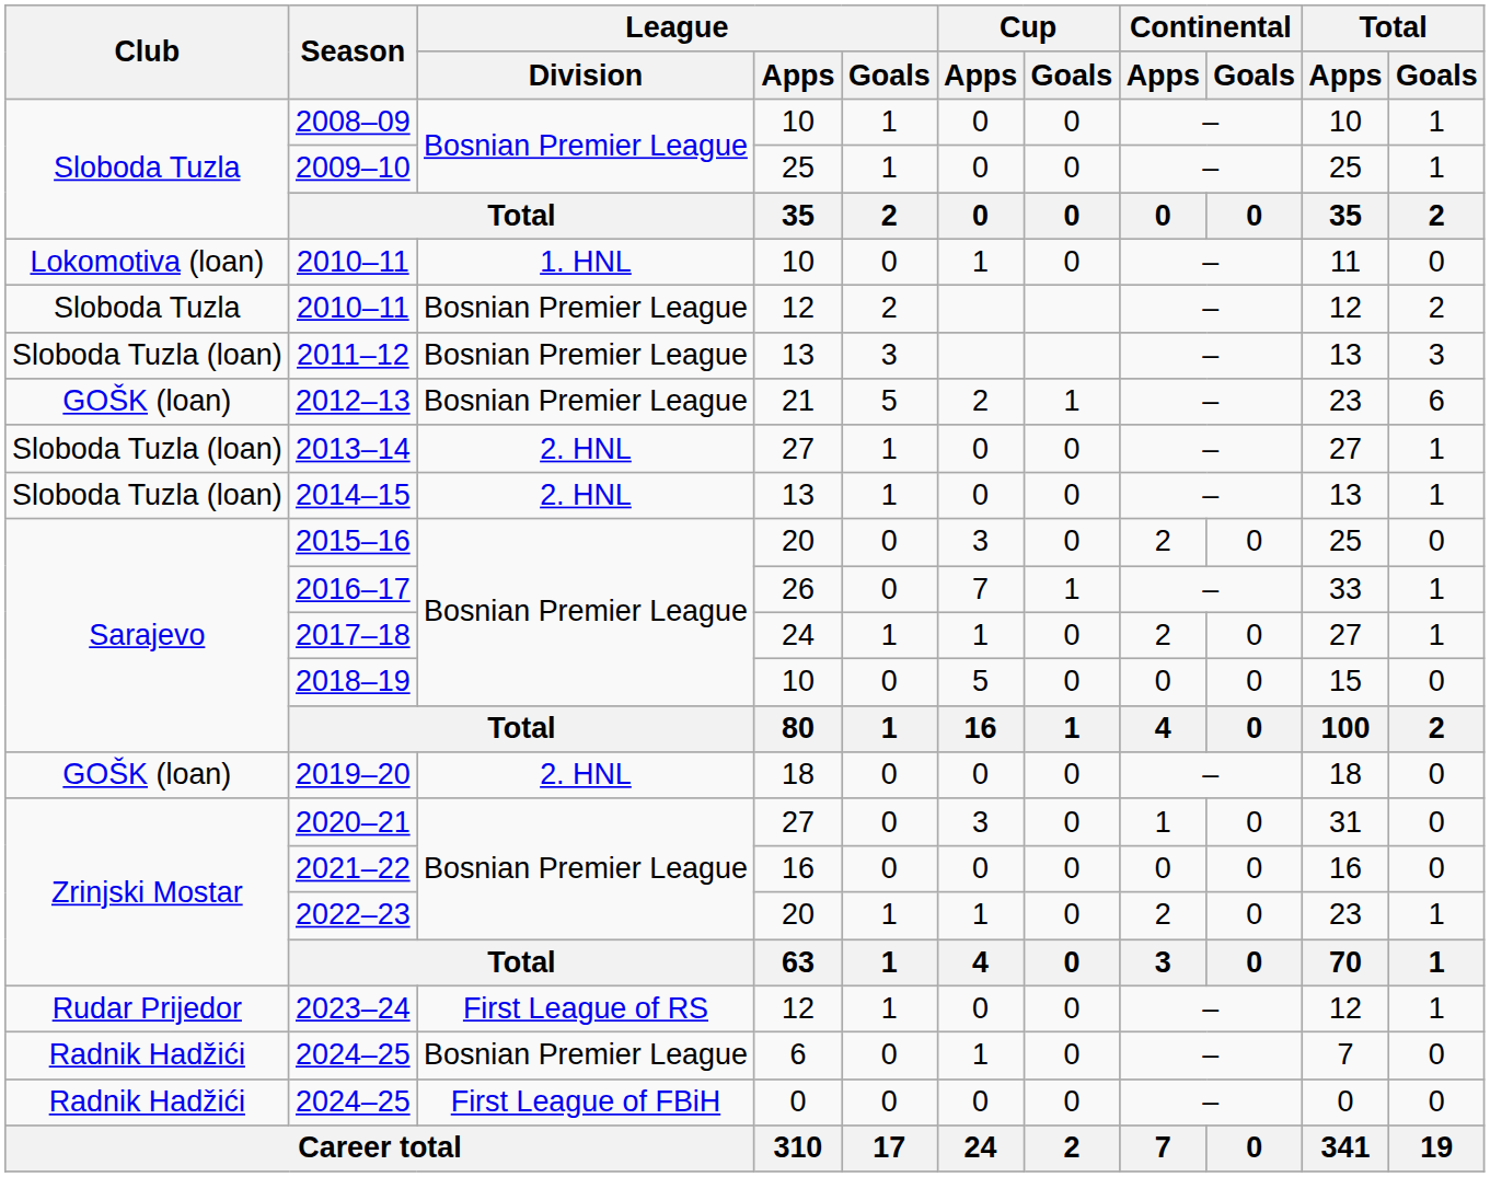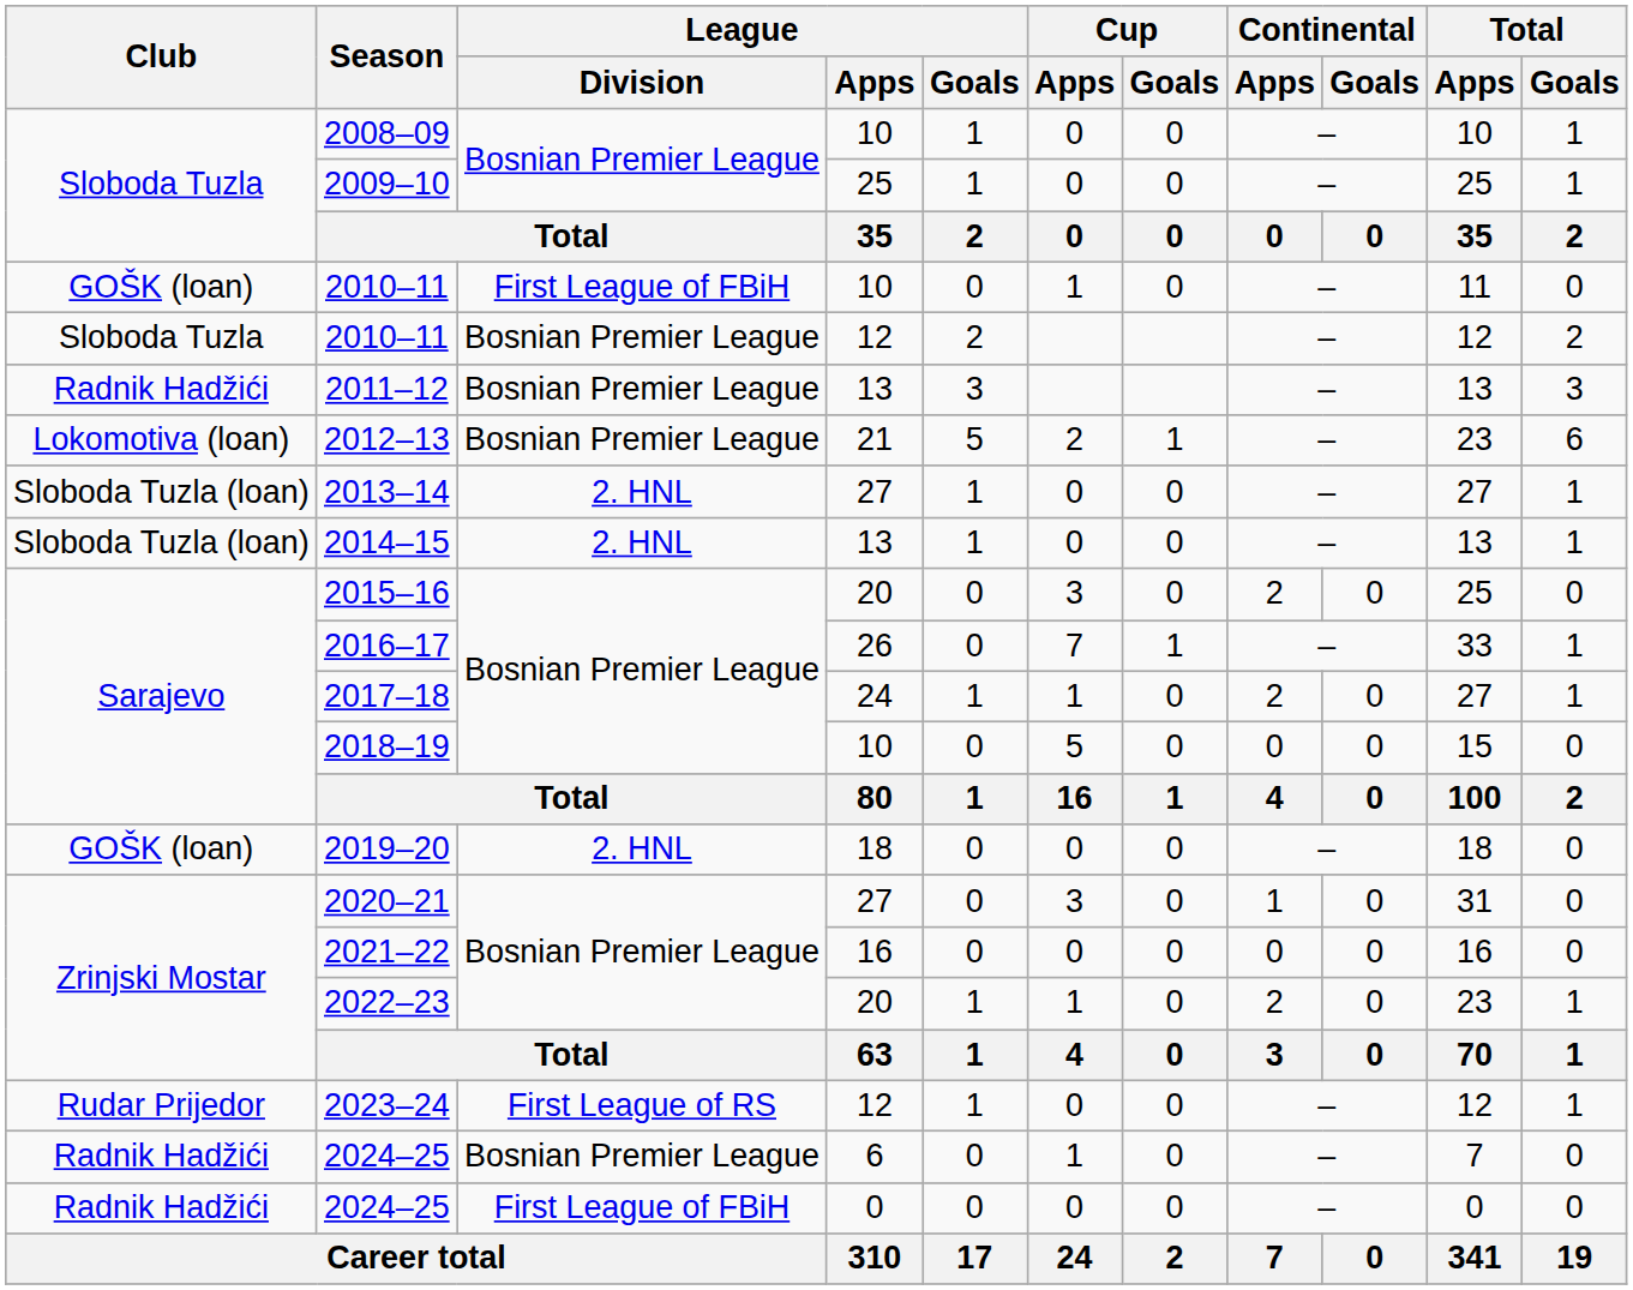2010–11 / 10 | Club: Lokomotiva (loan) -> GOŠK (loan)
2010–11 / 10 | League / Division: 1. HNL -> First League of FBiH
2011–12 | Club: Sloboda Tuzla (loan) -> Radnik Hadžići
2012–13 | Club: GOŠK (loan) -> Lokomotiva (loan)
